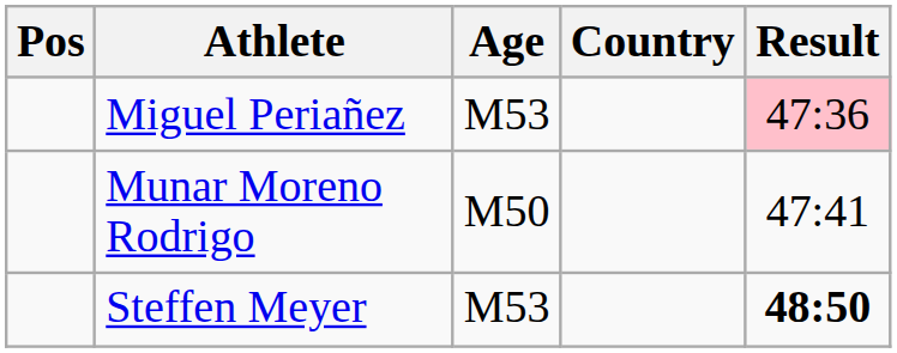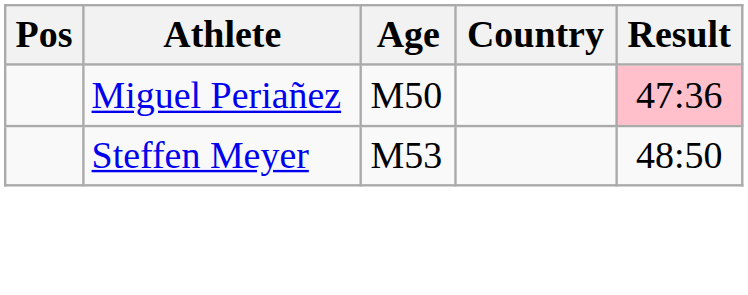Miguel Periañez | Age: M53 -> M50
- row: Munar Moreno Rodrigo | M50 | 47:41
Steffen Meyer | Result: bold -> normal
